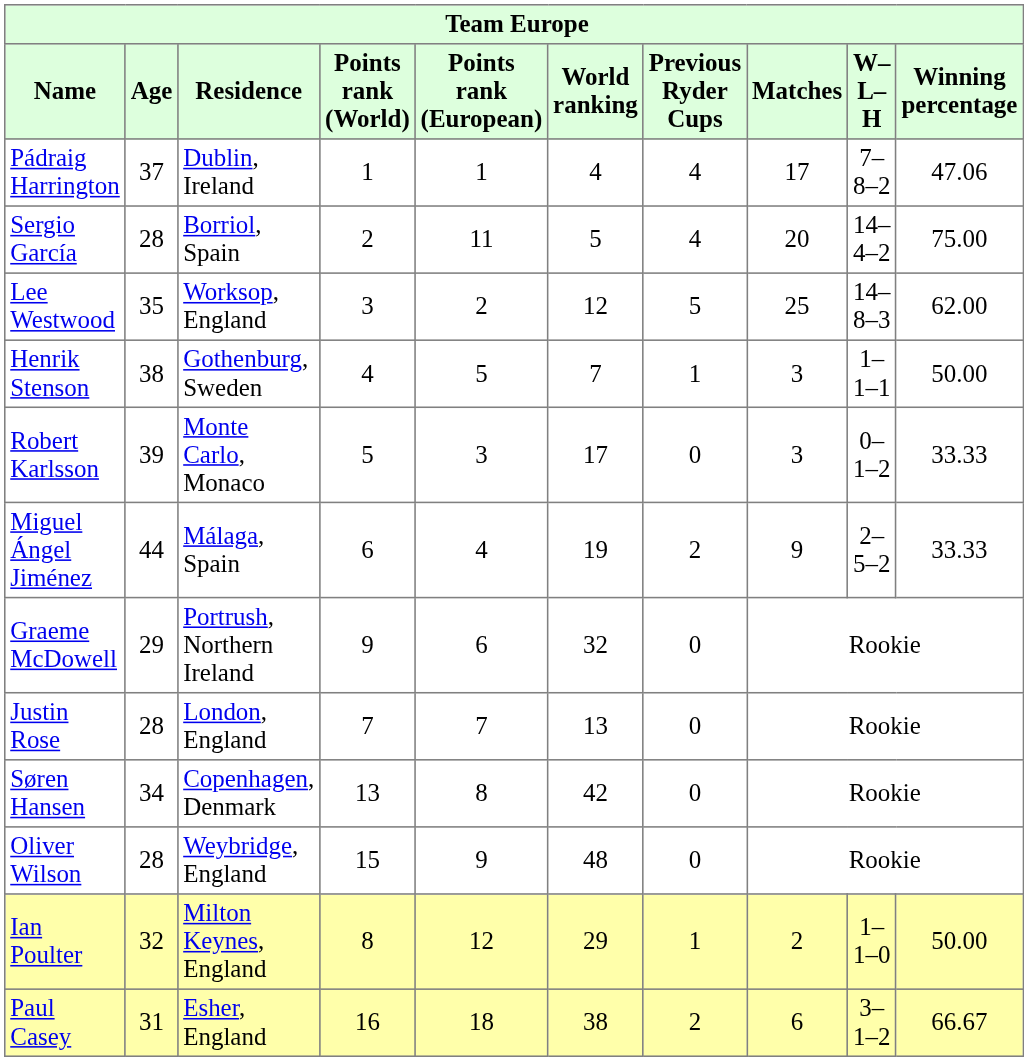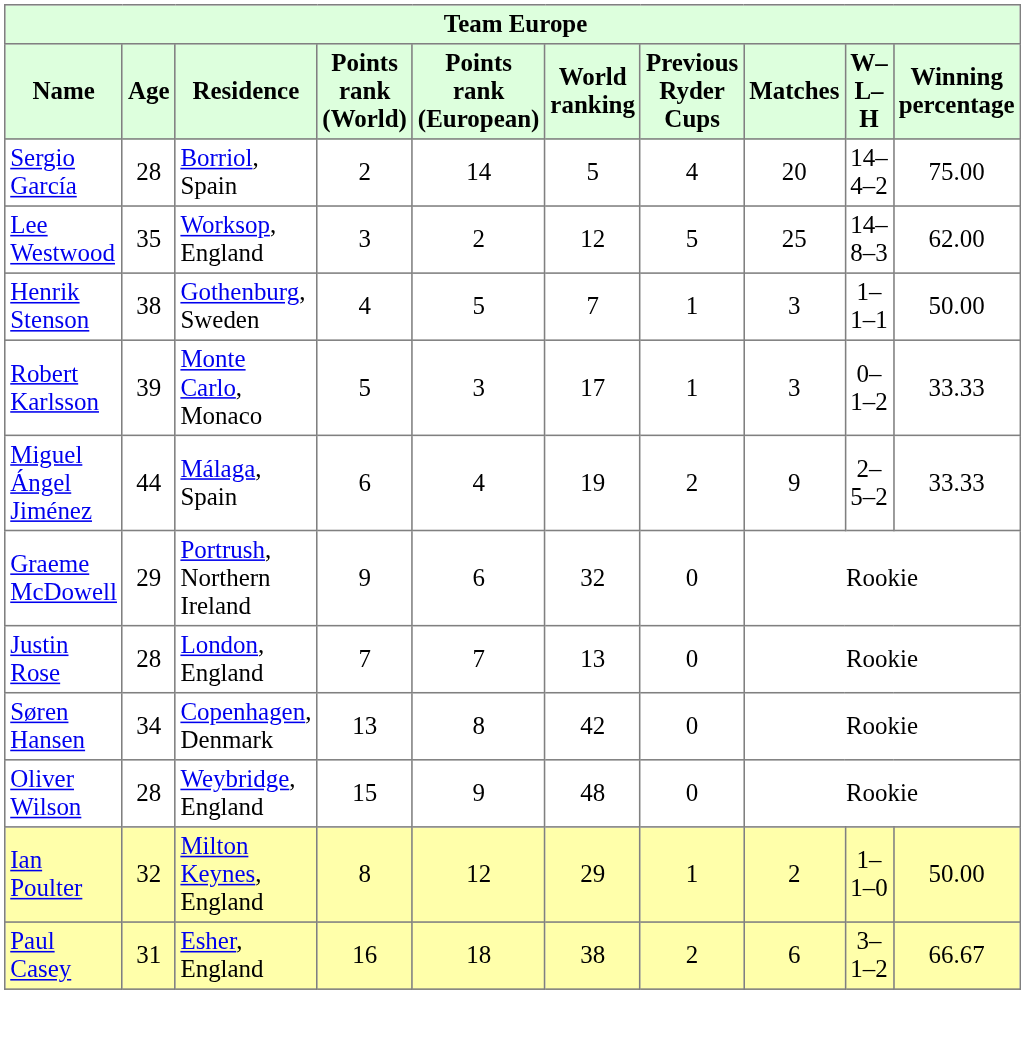- row: Pádraig Harrington | 37 | Dublin, Ireland | 1 | 1 | 4 | 4 | 17 | 7–8–2 | 47.06
Sergio García | Points rank (European): 11 -> 14
Robert Karlsson | Previous Ryder Cups: 0 -> 1
